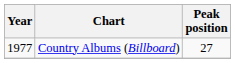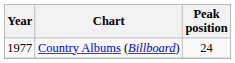Country Albums (Billboard) | Peak position: 27 -> 24
